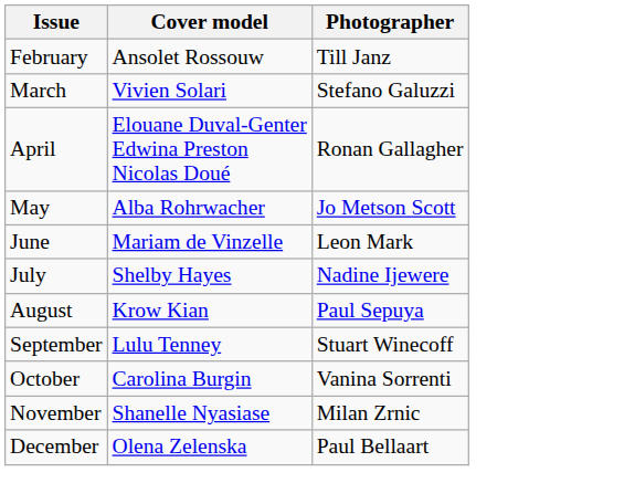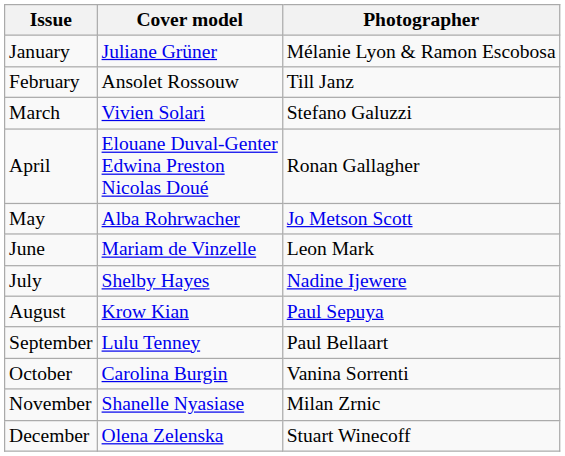+ row: January | Juliane Grüner | Mélanie Lyon & Ramon Escobosa
September | Photographer: Stuart Winecoff -> Paul Bellaart
December | Photographer: Paul Bellaart -> Stuart Winecoff
